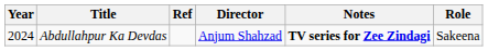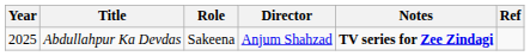columns swapped: Role <-> Ref
Abdullahpur Ka Devdas | Year: 2024 -> 2025
